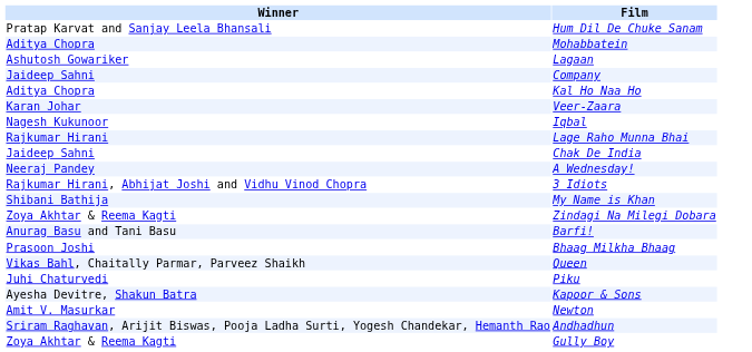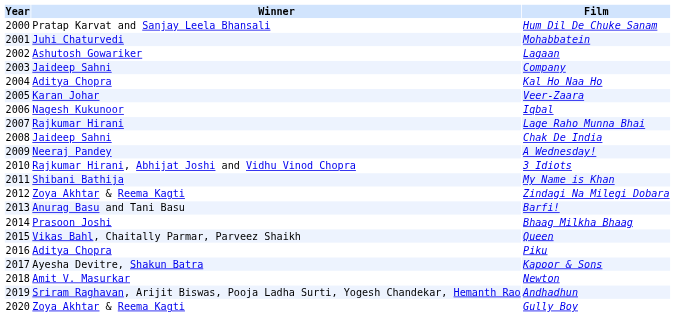+ column: Year | 2000 | 2001 | 2002 | 2003 | 2004 | 2005 | 2006 | 2007 | 2008 | 2009 | 2010 | 2011 | 2012 | 2013 | 2014 | 2015 | 2016 | 2017 | 2018 | 2019 | 2020
Mohabbatein | Winner: Aditya Chopra -> Juhi Chaturvedi
Piku | Winner: Juhi Chaturvedi -> Aditya Chopra
